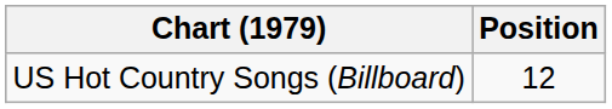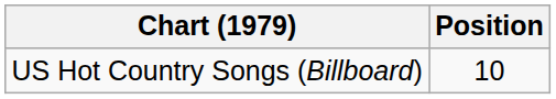US Hot Country Songs (Billboard) | Position: 12 -> 10
